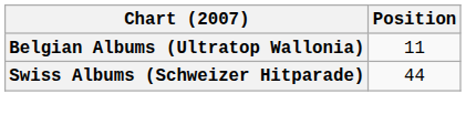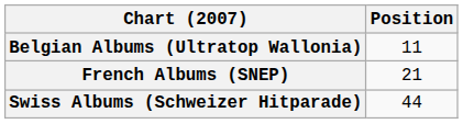+ row: French Albums (SNEP) | 21
